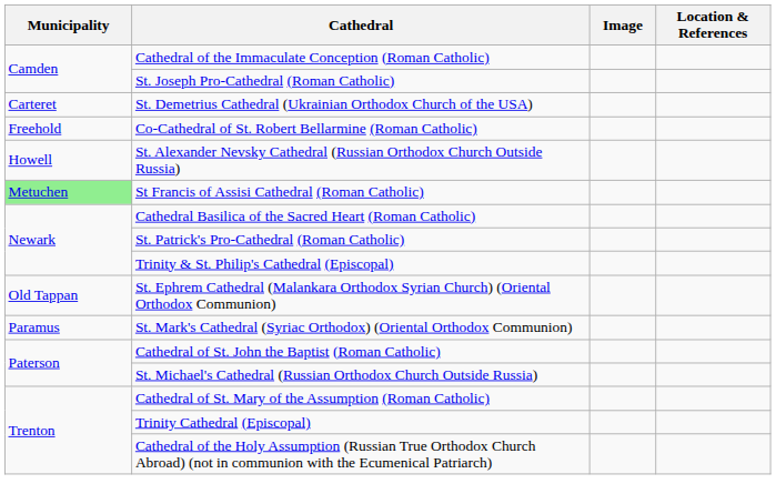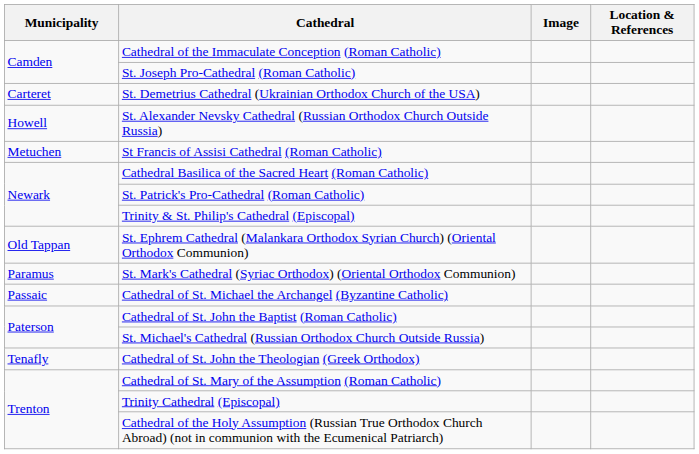- row: Freehold | Co-Cathedral of St. Robert Bellarmine (Roman Catholic)
St Francis of Assisi Cathedral (Roman Catholic) | Municipality: lightgreen background -> no background
+ row: Passaic | Cathedral of St. Michael the Archangel (Byzantine Catholic)
+ row: Tenafly | Cathedral of St. John the Theologian (Greek Orthodox)
